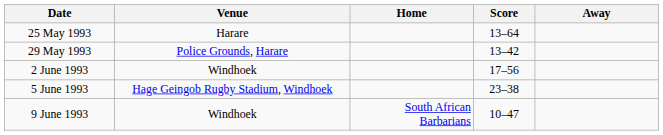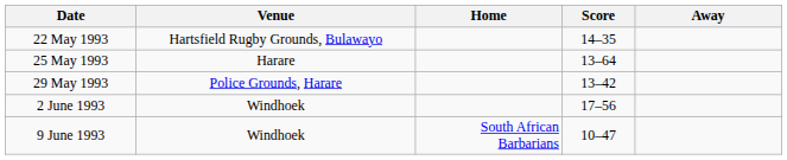+ row: 22 May 1993 | Hartsfield Rugby Grounds, Bulawayo | 14–35
- row: 5 June 1993 | Hage Geingob Rugby Stadium, Windhoek | 23–38
